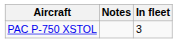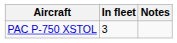columns swapped: In fleet <-> Notes
